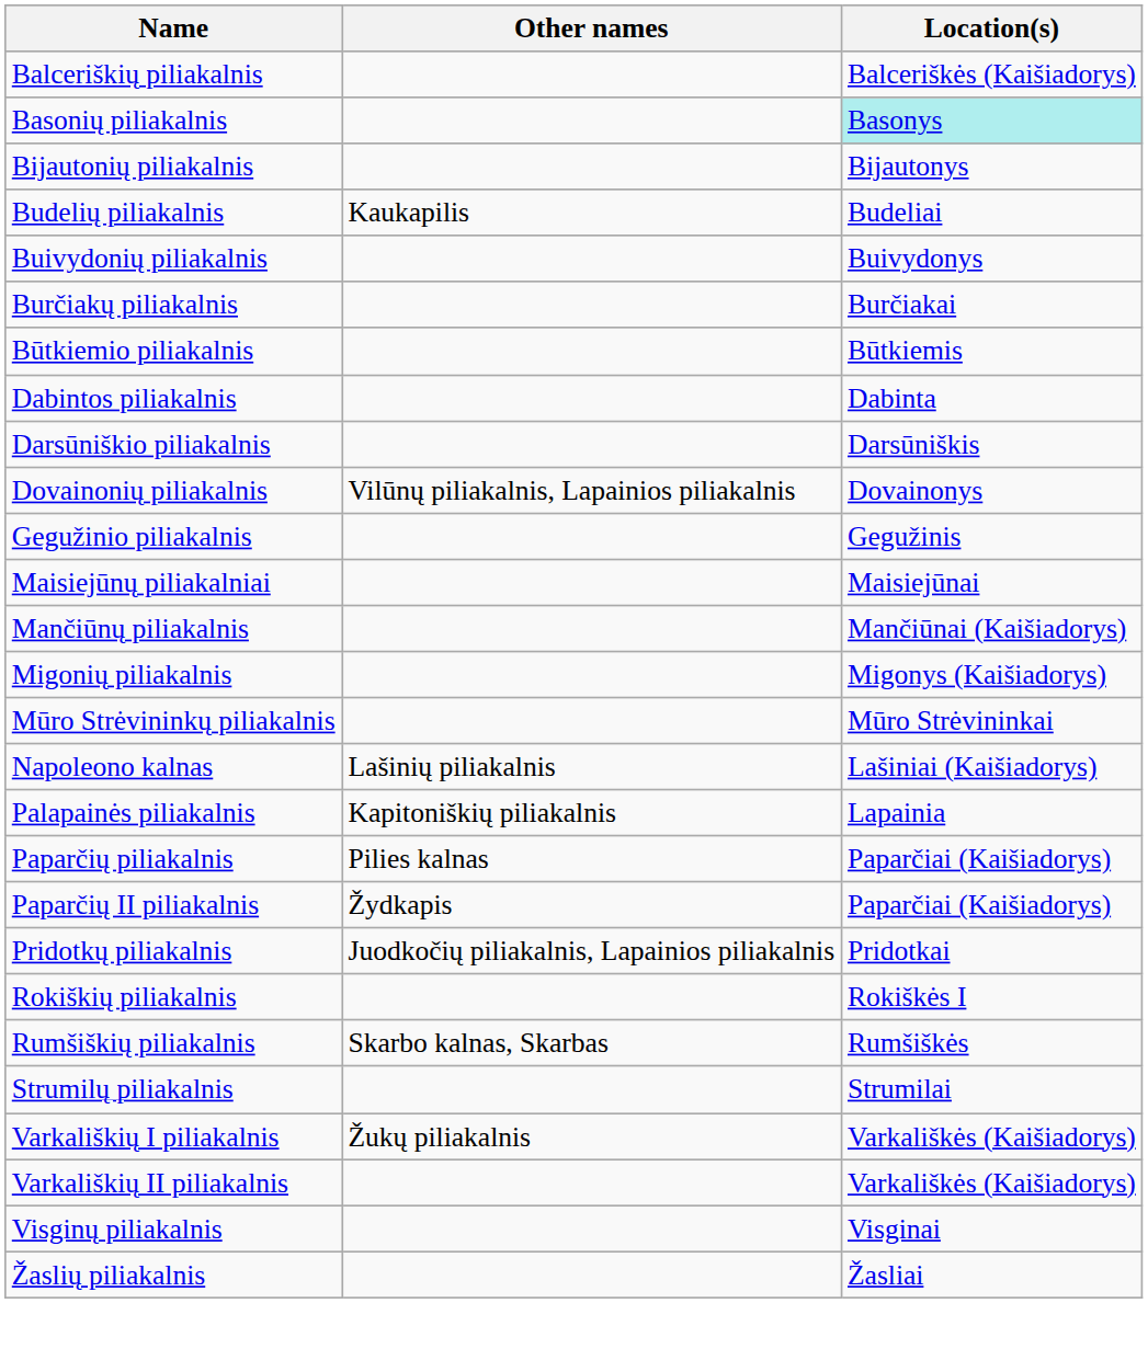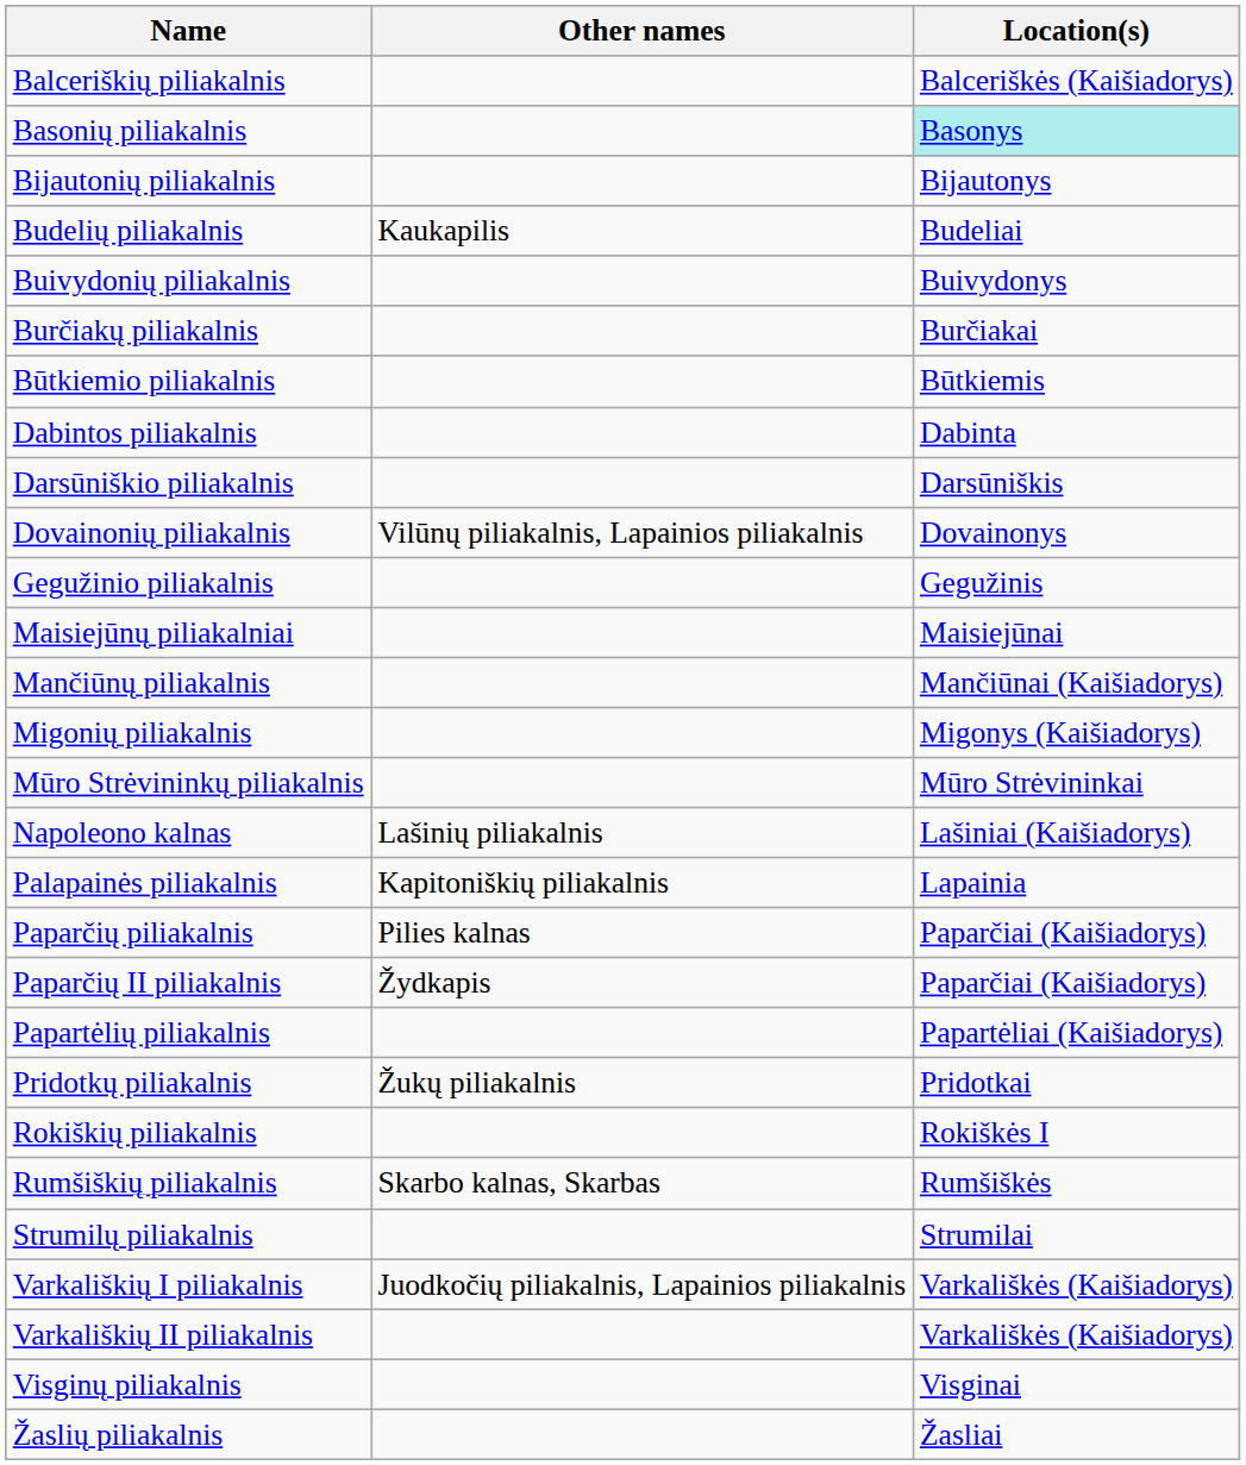+ row: Papartėlių piliakalnis | Papartėliai (Kaišiadorys)
Pridotkų piliakalnis | Other names: Juodkočių piliakalnis, Lapainios piliakalnis -> Žukų piliakalnis
Varkališkių I piliakalnis | Other names: Žukų piliakalnis -> Juodkočių piliakalnis, Lapainios piliakalnis
